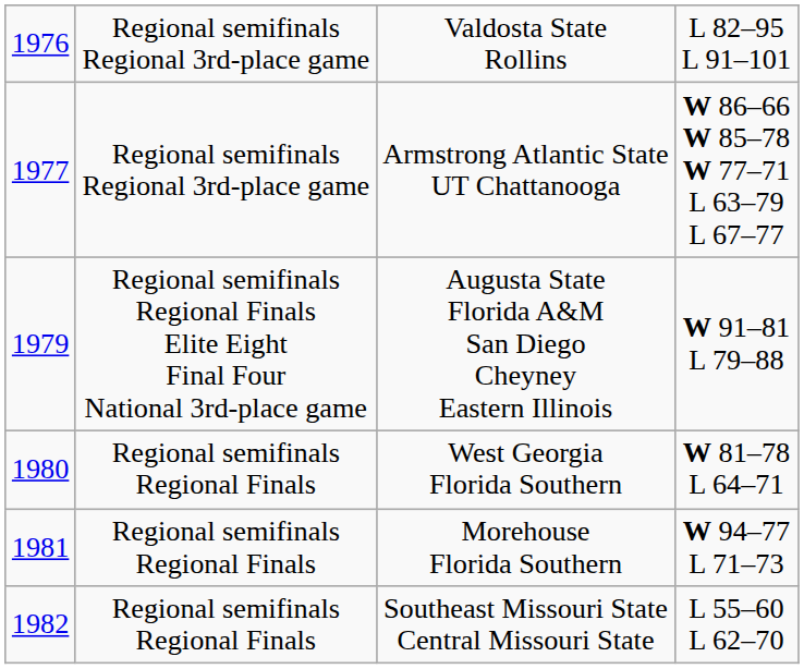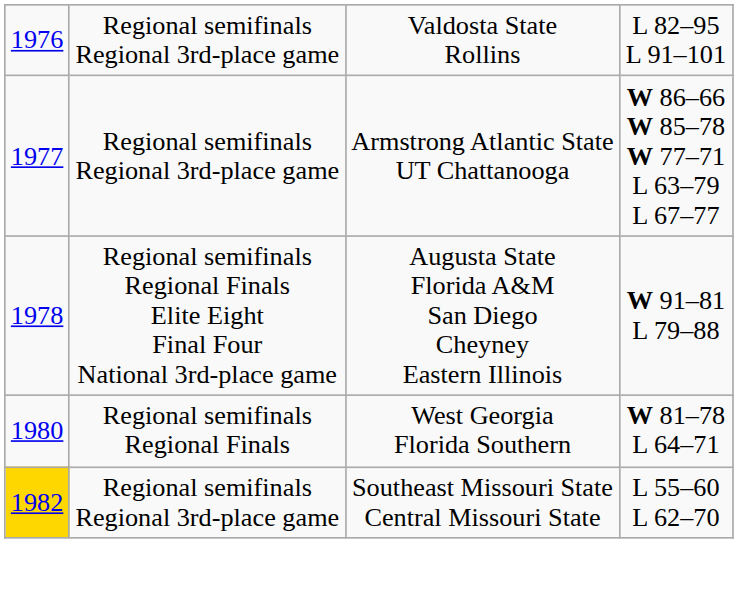Augusta State Florida A&M San Diego Cheyney Eastern Illinois | column 1: 1979 -> 1978
- row: 1981 | Regional semifinals Regional Finals | Morehouse Florida Southern | W 94–77 L 71–73
Southeast Missouri State Central Missouri State | column 1: no background -> gold background
Southeast Missouri State Central Missouri State | column 2: Regional semifinals Regional Finals -> Regional semifinals Regional 3rd-place game
